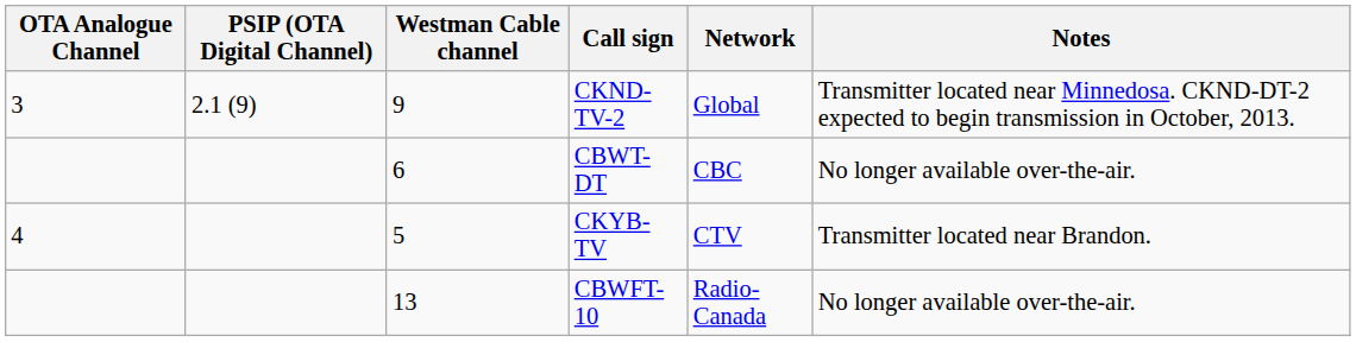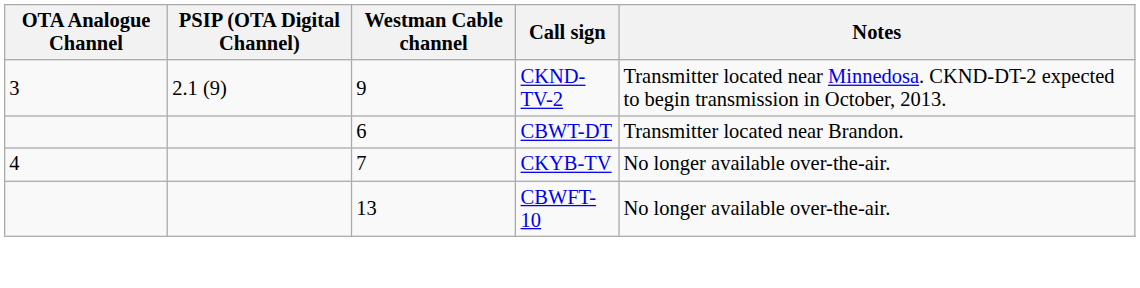- column: Network | Global | CBC | CTV | Radio-Canada
CBWT-DT | Notes: No longer available over-the-air. -> Transmitter located near Brandon.
CKYB-TV | Westman Cable channel: 5 -> 7
CKYB-TV | Notes: Transmitter located near Brandon. -> No longer available over-the-air.
